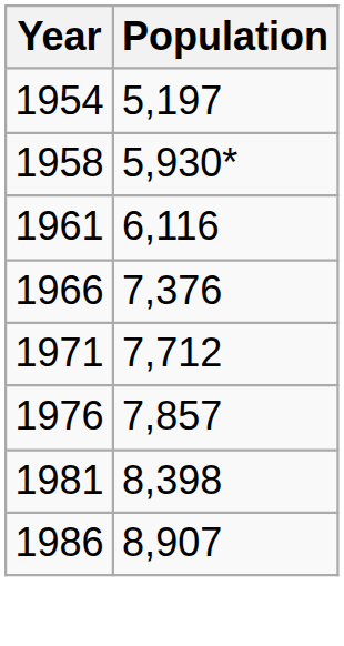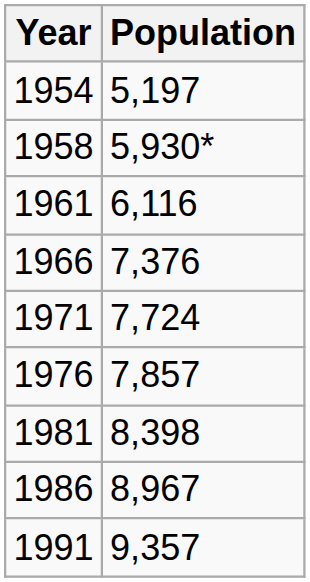1971 | Population: 7,712 -> 7,724
1986 | Population: 8,907 -> 8,967
+ row: 1991 | 9,357
